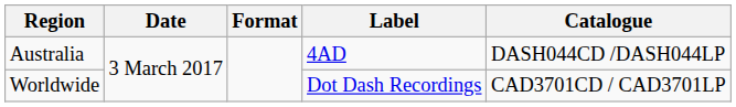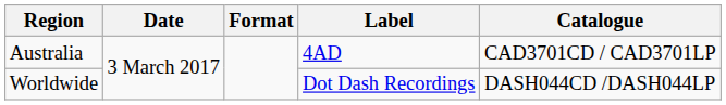Australia | Catalogue: DASH044CD /DASH044LP -> CAD3701CD / CAD3701LP
Worldwide | Catalogue: CAD3701CD / CAD3701LP -> DASH044CD /DASH044LP
